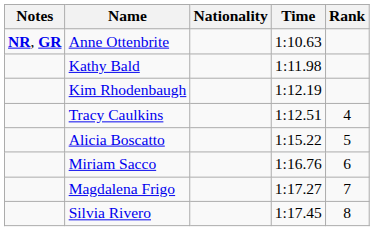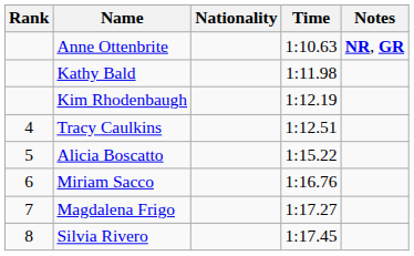columns swapped: Rank <-> Notes
